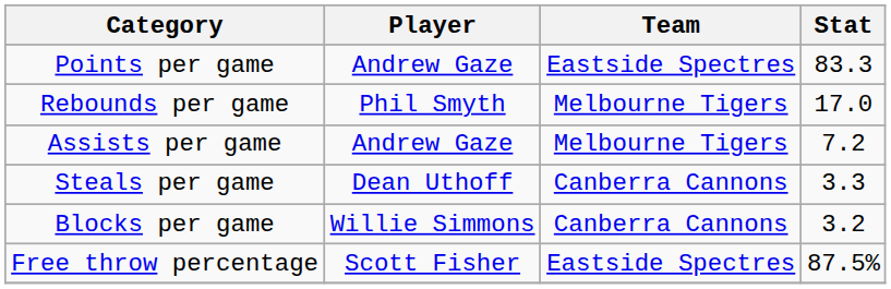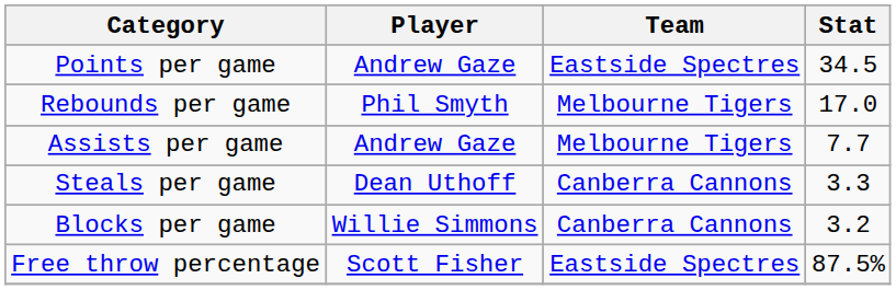Points per game | Stat: 83.3 -> 34.5
Assists per game | Stat: 7.2 -> 7.7
